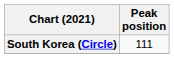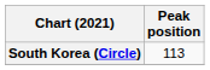South Korea (Circle) | Peak position: 111 -> 113
